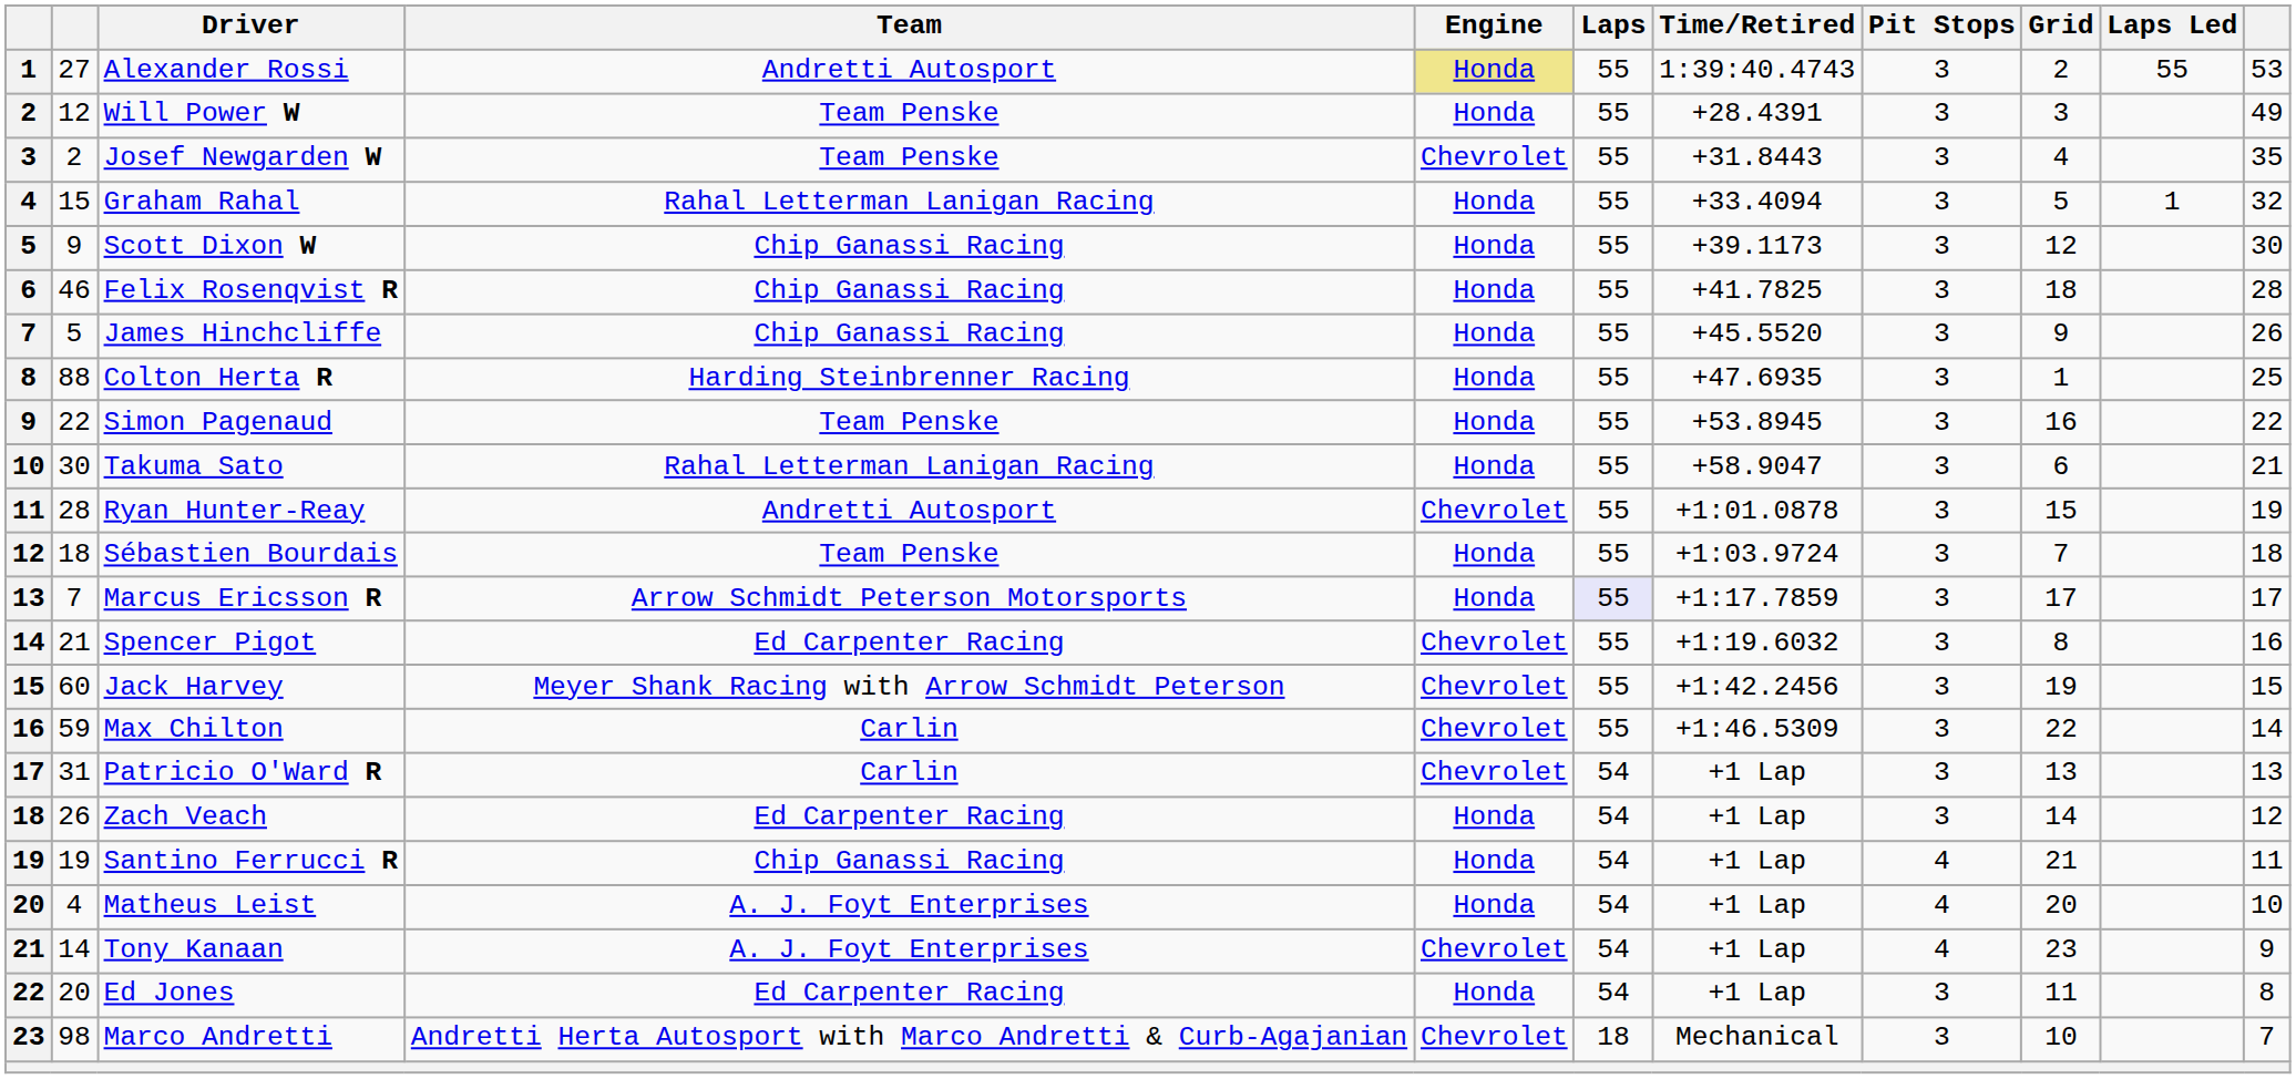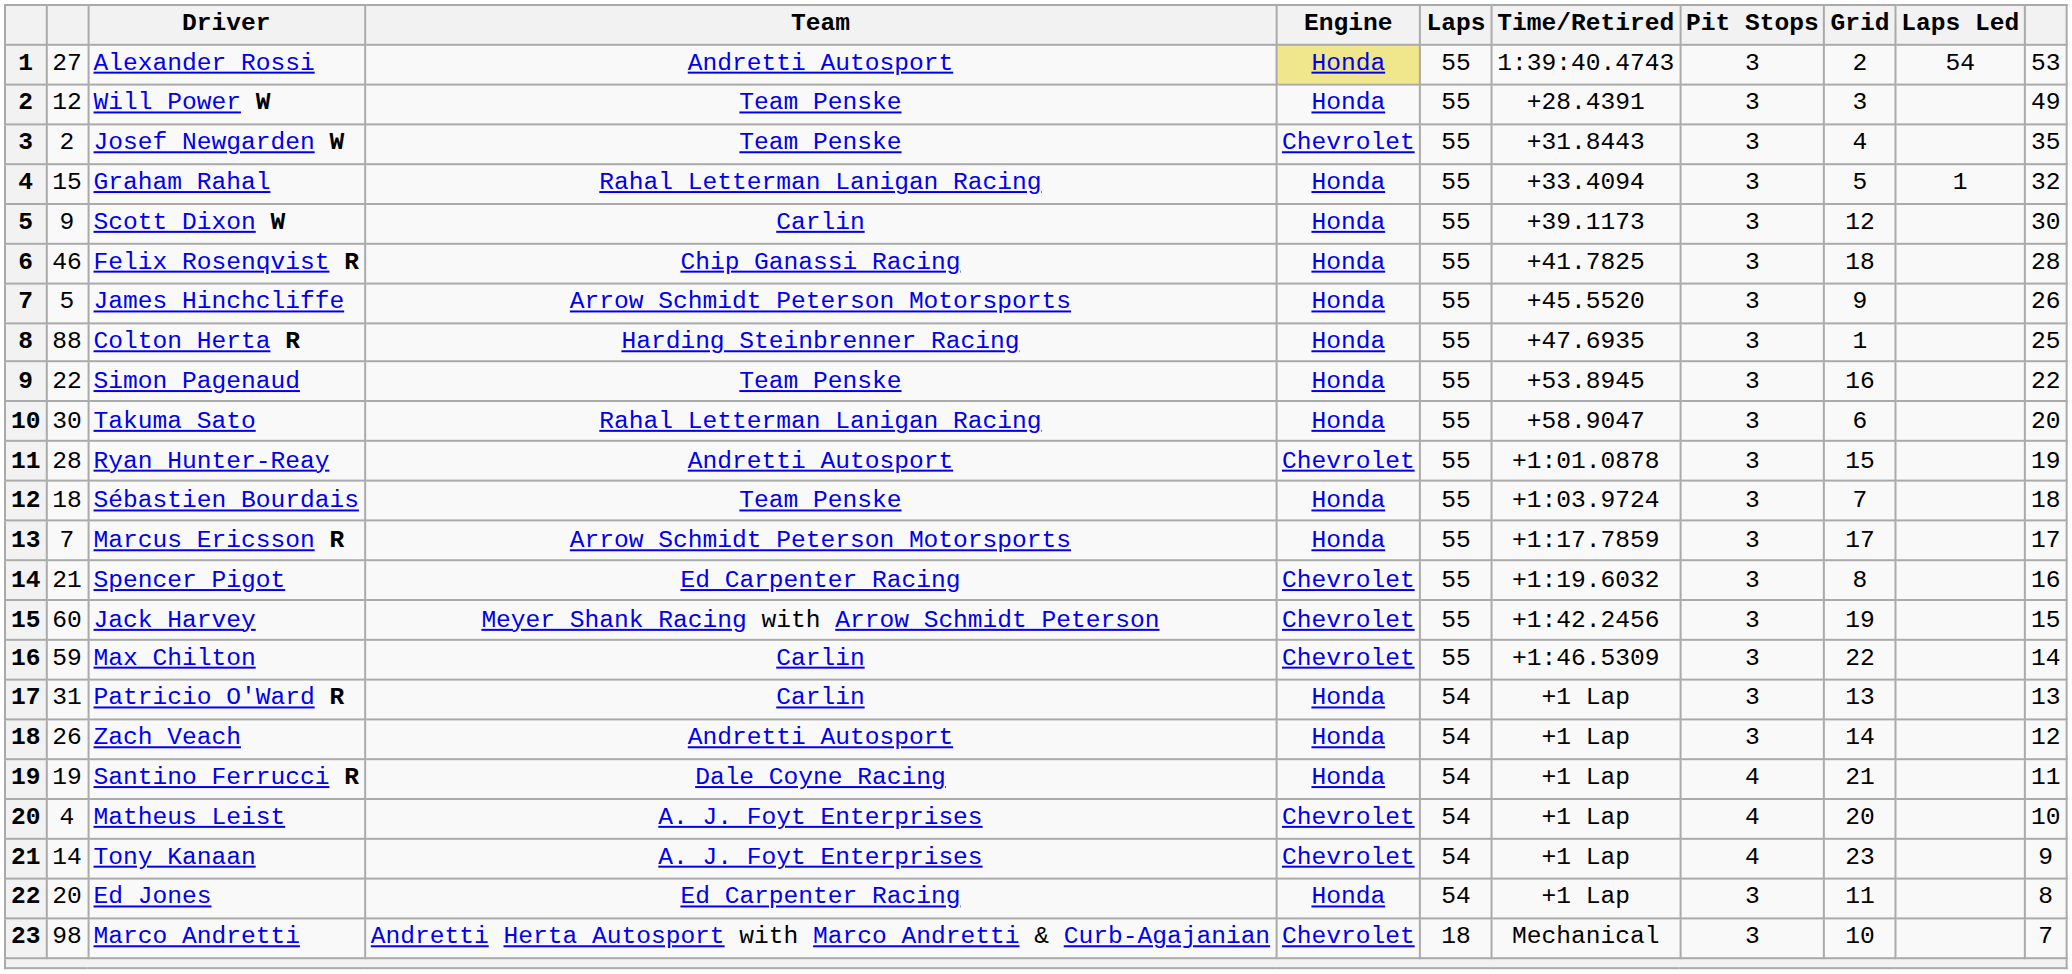Alexander Rossi | Laps Led: 55 -> 54
Scott Dixon W | Team: Chip Ganassi Racing -> Carlin
James Hinchcliffe | Team: Chip Ganassi Racing -> Arrow Schmidt Peterson Motorsports
Takuma Sato | column 11: 21 -> 20
Marcus Ericsson R | Laps: lavender background -> no background
Patricio O'Ward R | Engine: Chevrolet -> Honda
Zach Veach | Team: Ed Carpenter Racing -> Andretti Autosport
Santino Ferrucci R | Team: Chip Ganassi Racing -> Dale Coyne Racing
Matheus Leist | Engine: Honda -> Chevrolet
